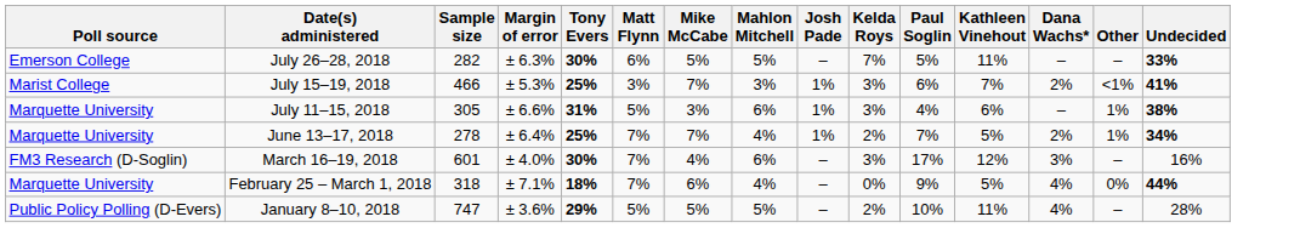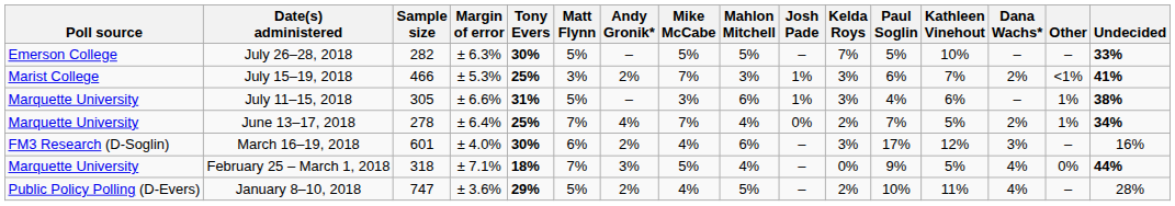+ column: Andy Gronik* | – | 2% | – | 4% | 2% | 3% | 2%
July 26–28, 2018 | Matt Flynn: 6% -> 5%
July 26–28, 2018 | Kathleen Vinehout: 11% -> 10%
June 13–17, 2018 | Josh Pade: 1% -> 0%
March 16–19, 2018 | Matt Flynn: 7% -> 6%
February 25 – March 1, 2018 | Mike McCabe: 6% -> 5%
January 8–10, 2018 | Mike McCabe: 5% -> 4%
